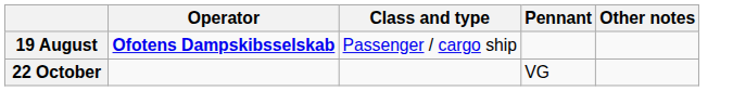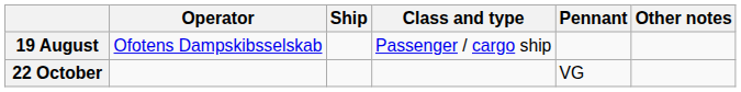+ column: Ship
19 August | Operator: bold -> normal
